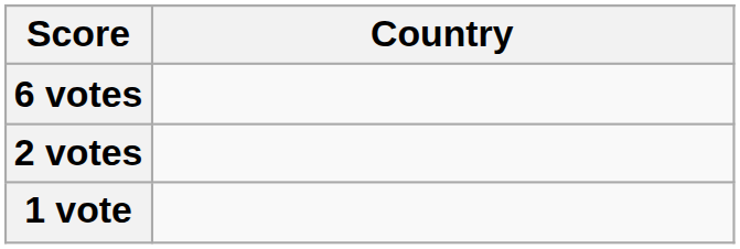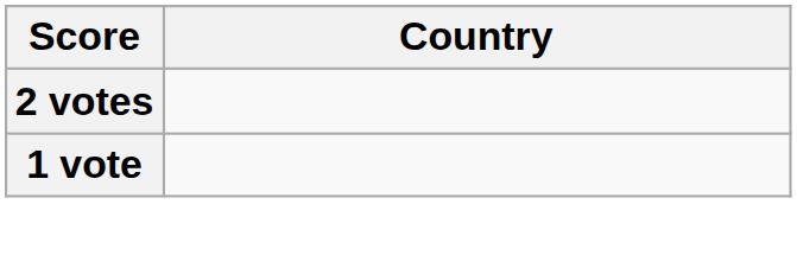- row: 6 votes
